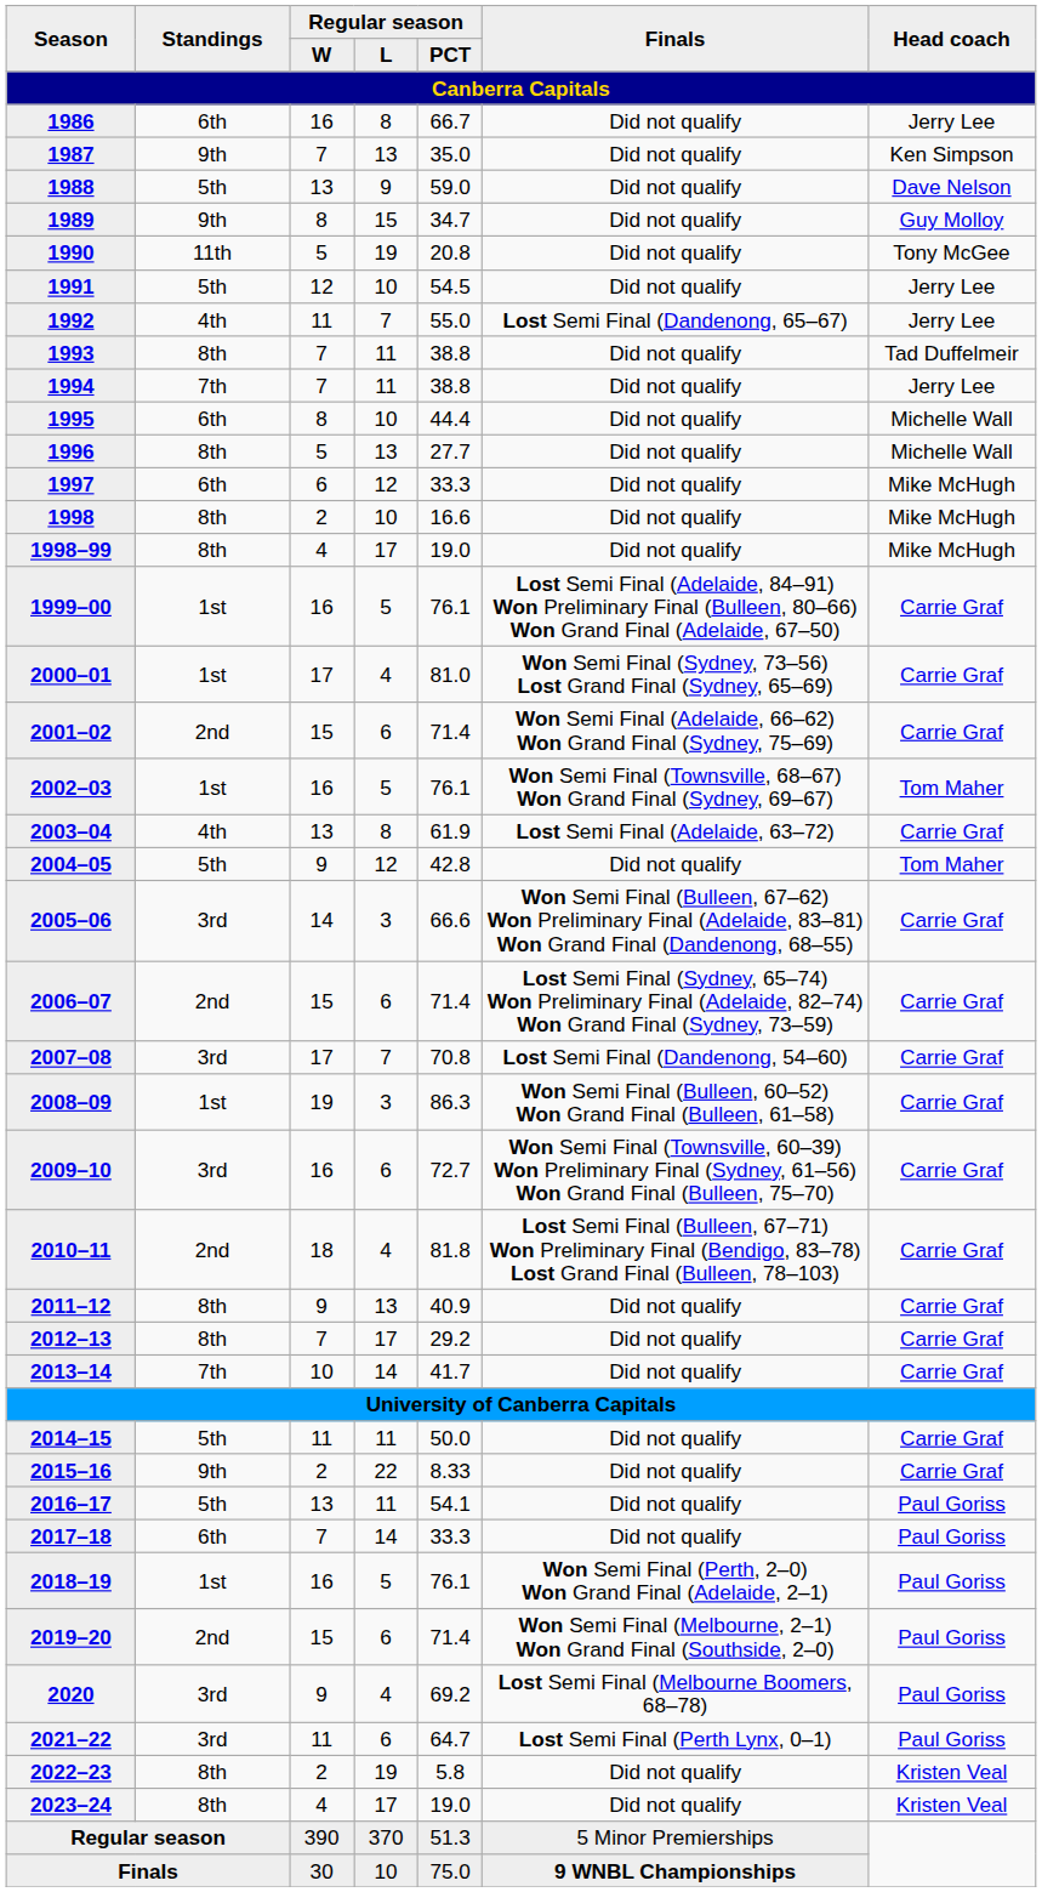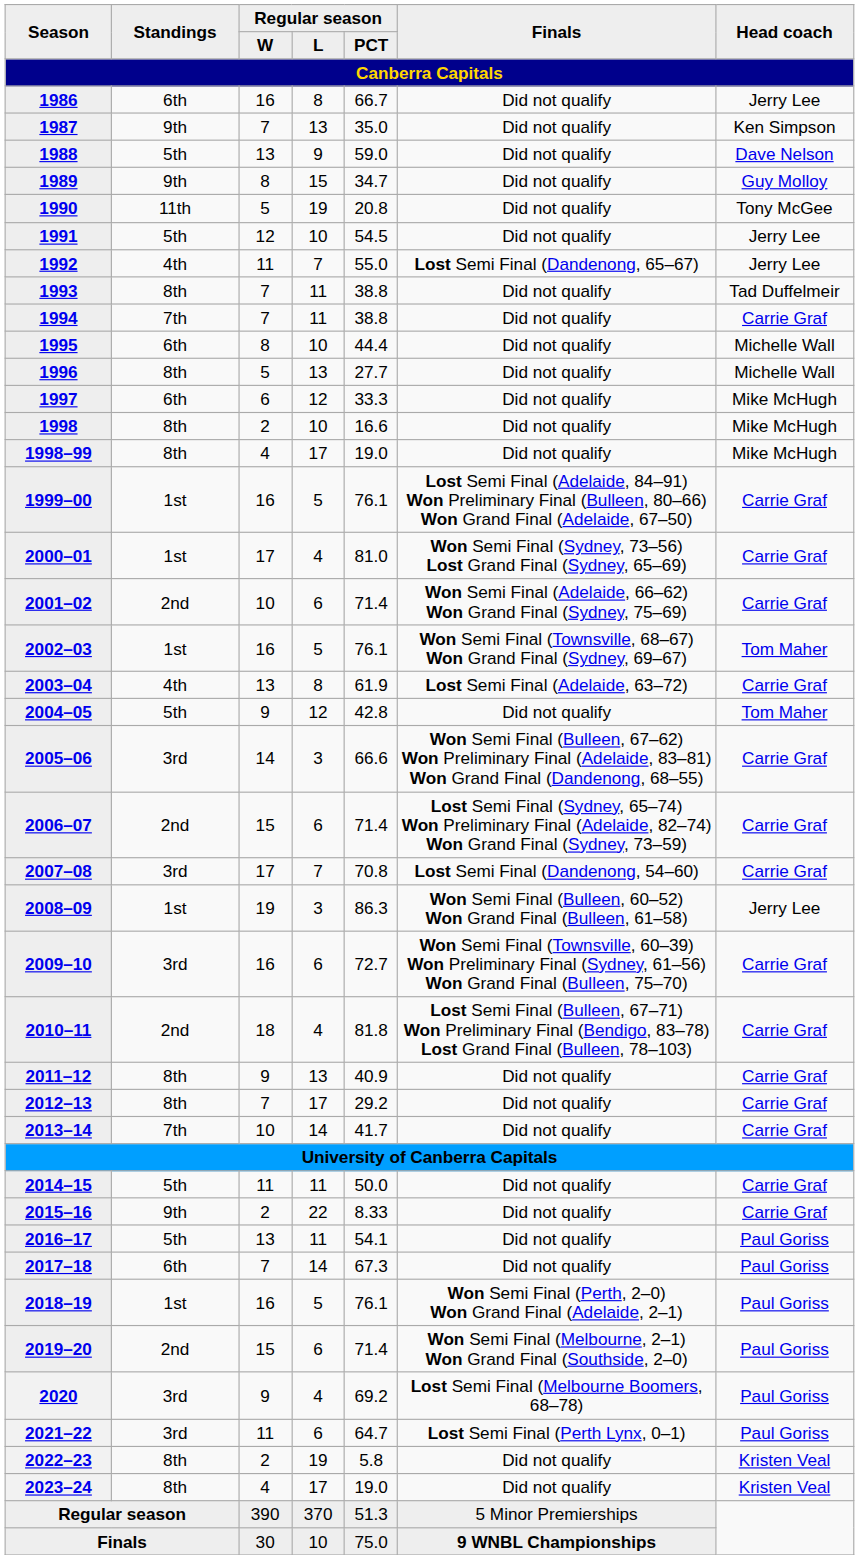1994 | Head coach: Jerry Lee -> Carrie Graf
2001–02 | Regular season / W: 15 -> 10
2008–09 | Head coach: Carrie Graf -> Jerry Lee
2017–18 | Regular season / PCT: 33.3 -> 67.3
